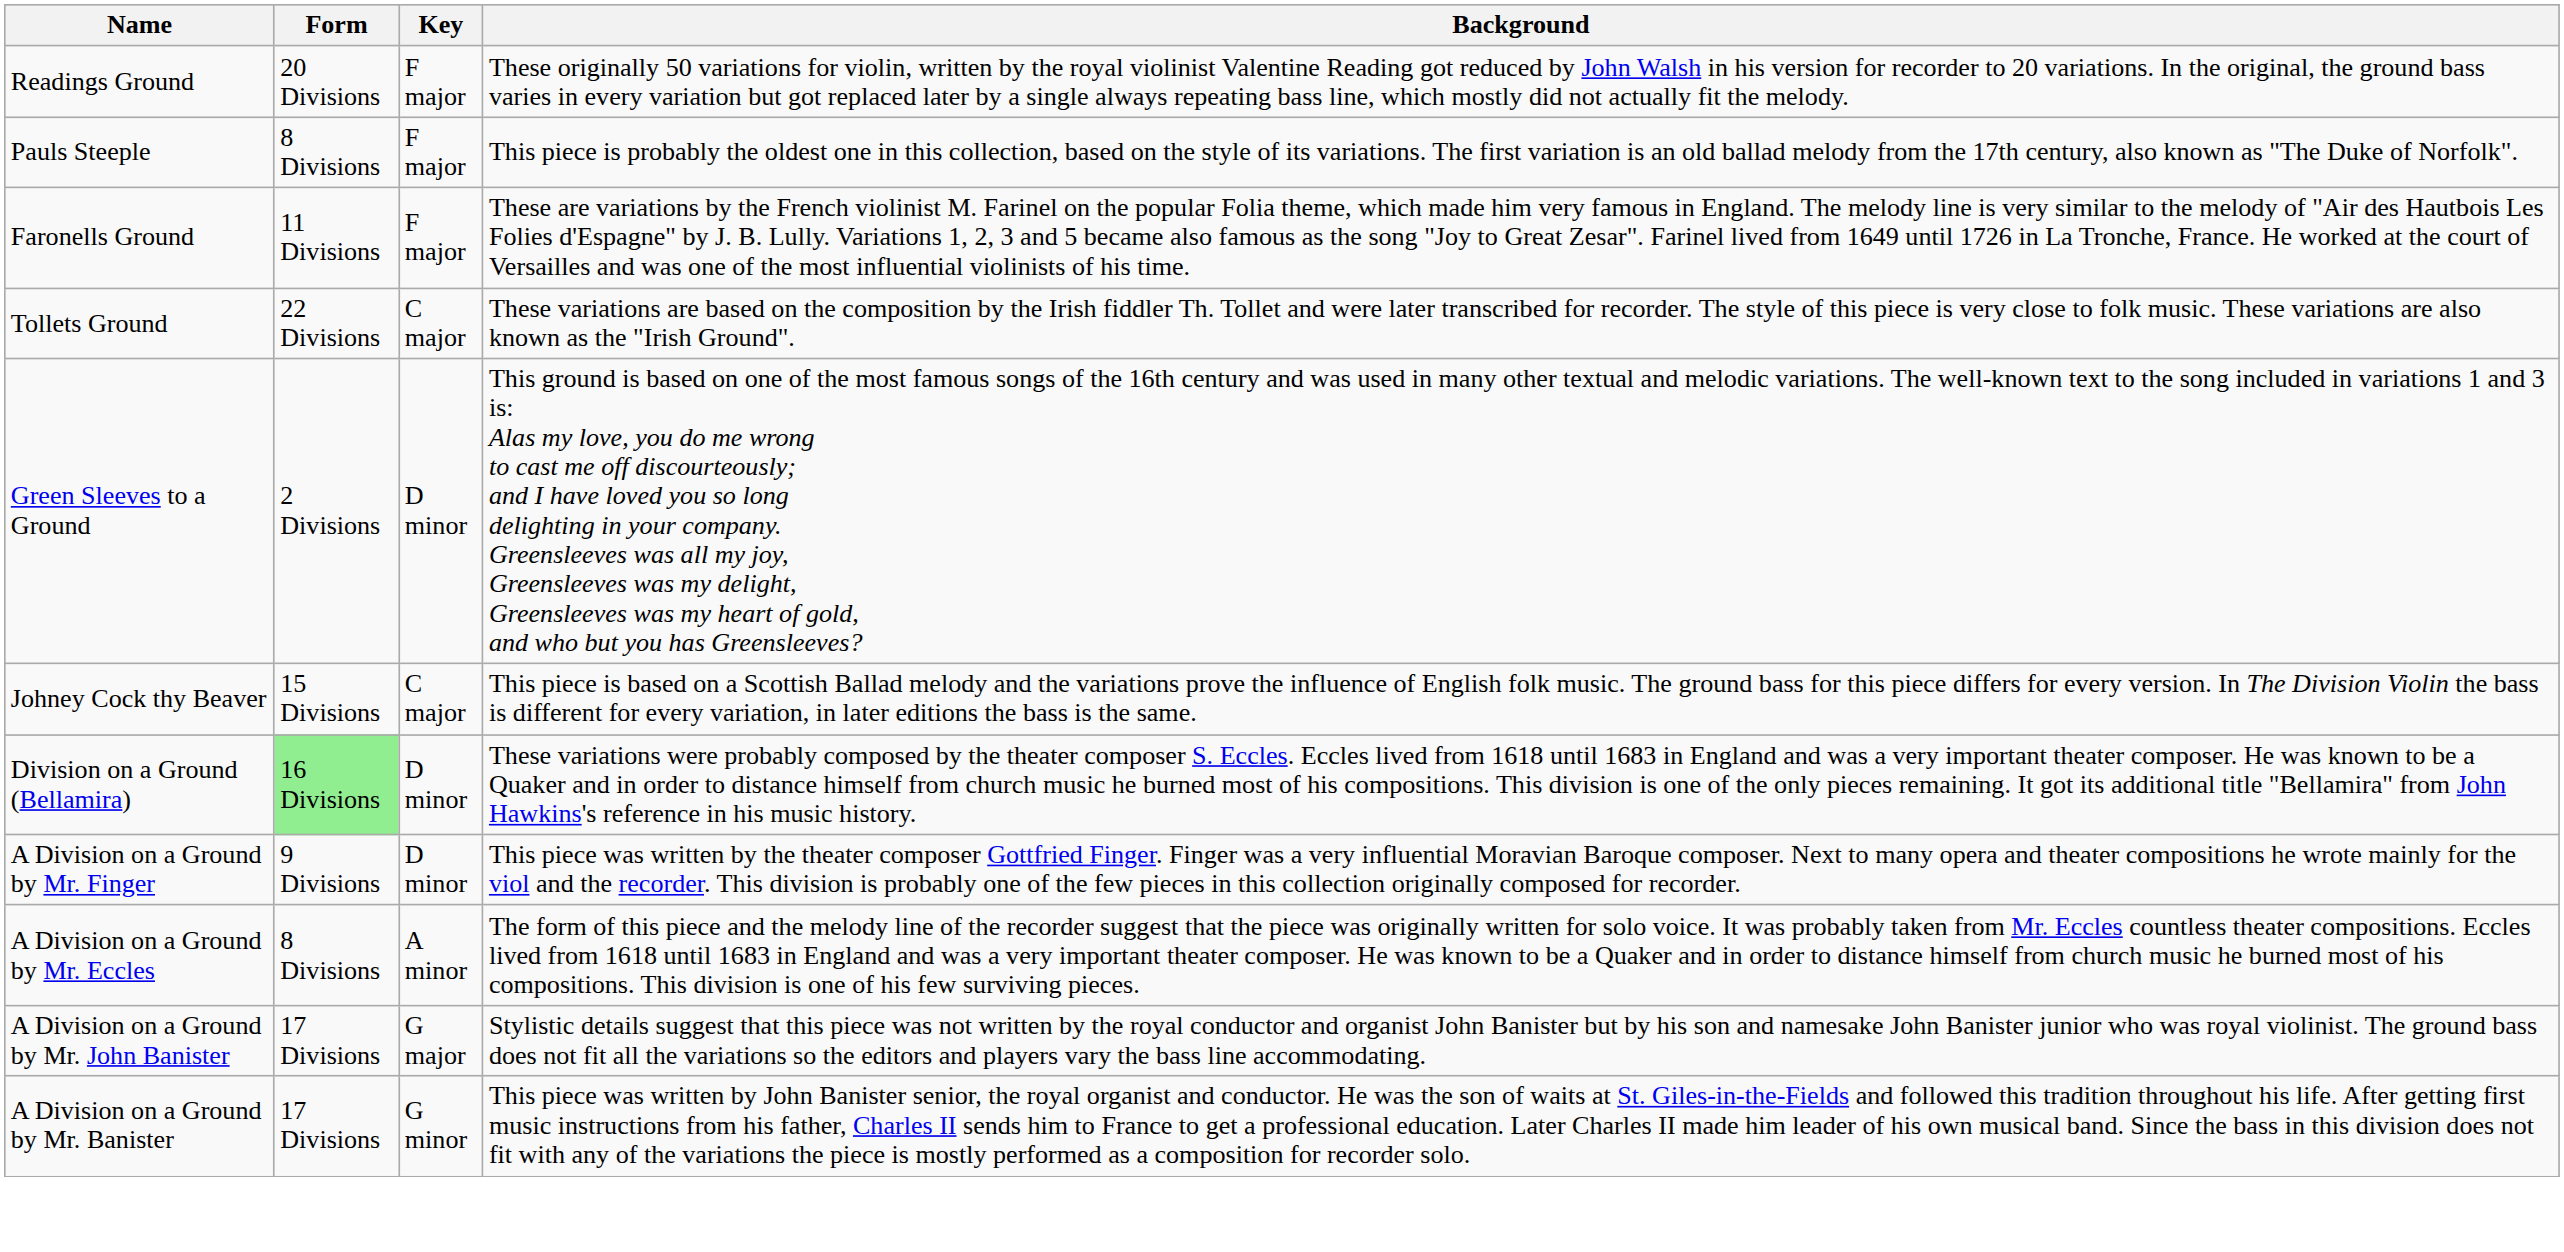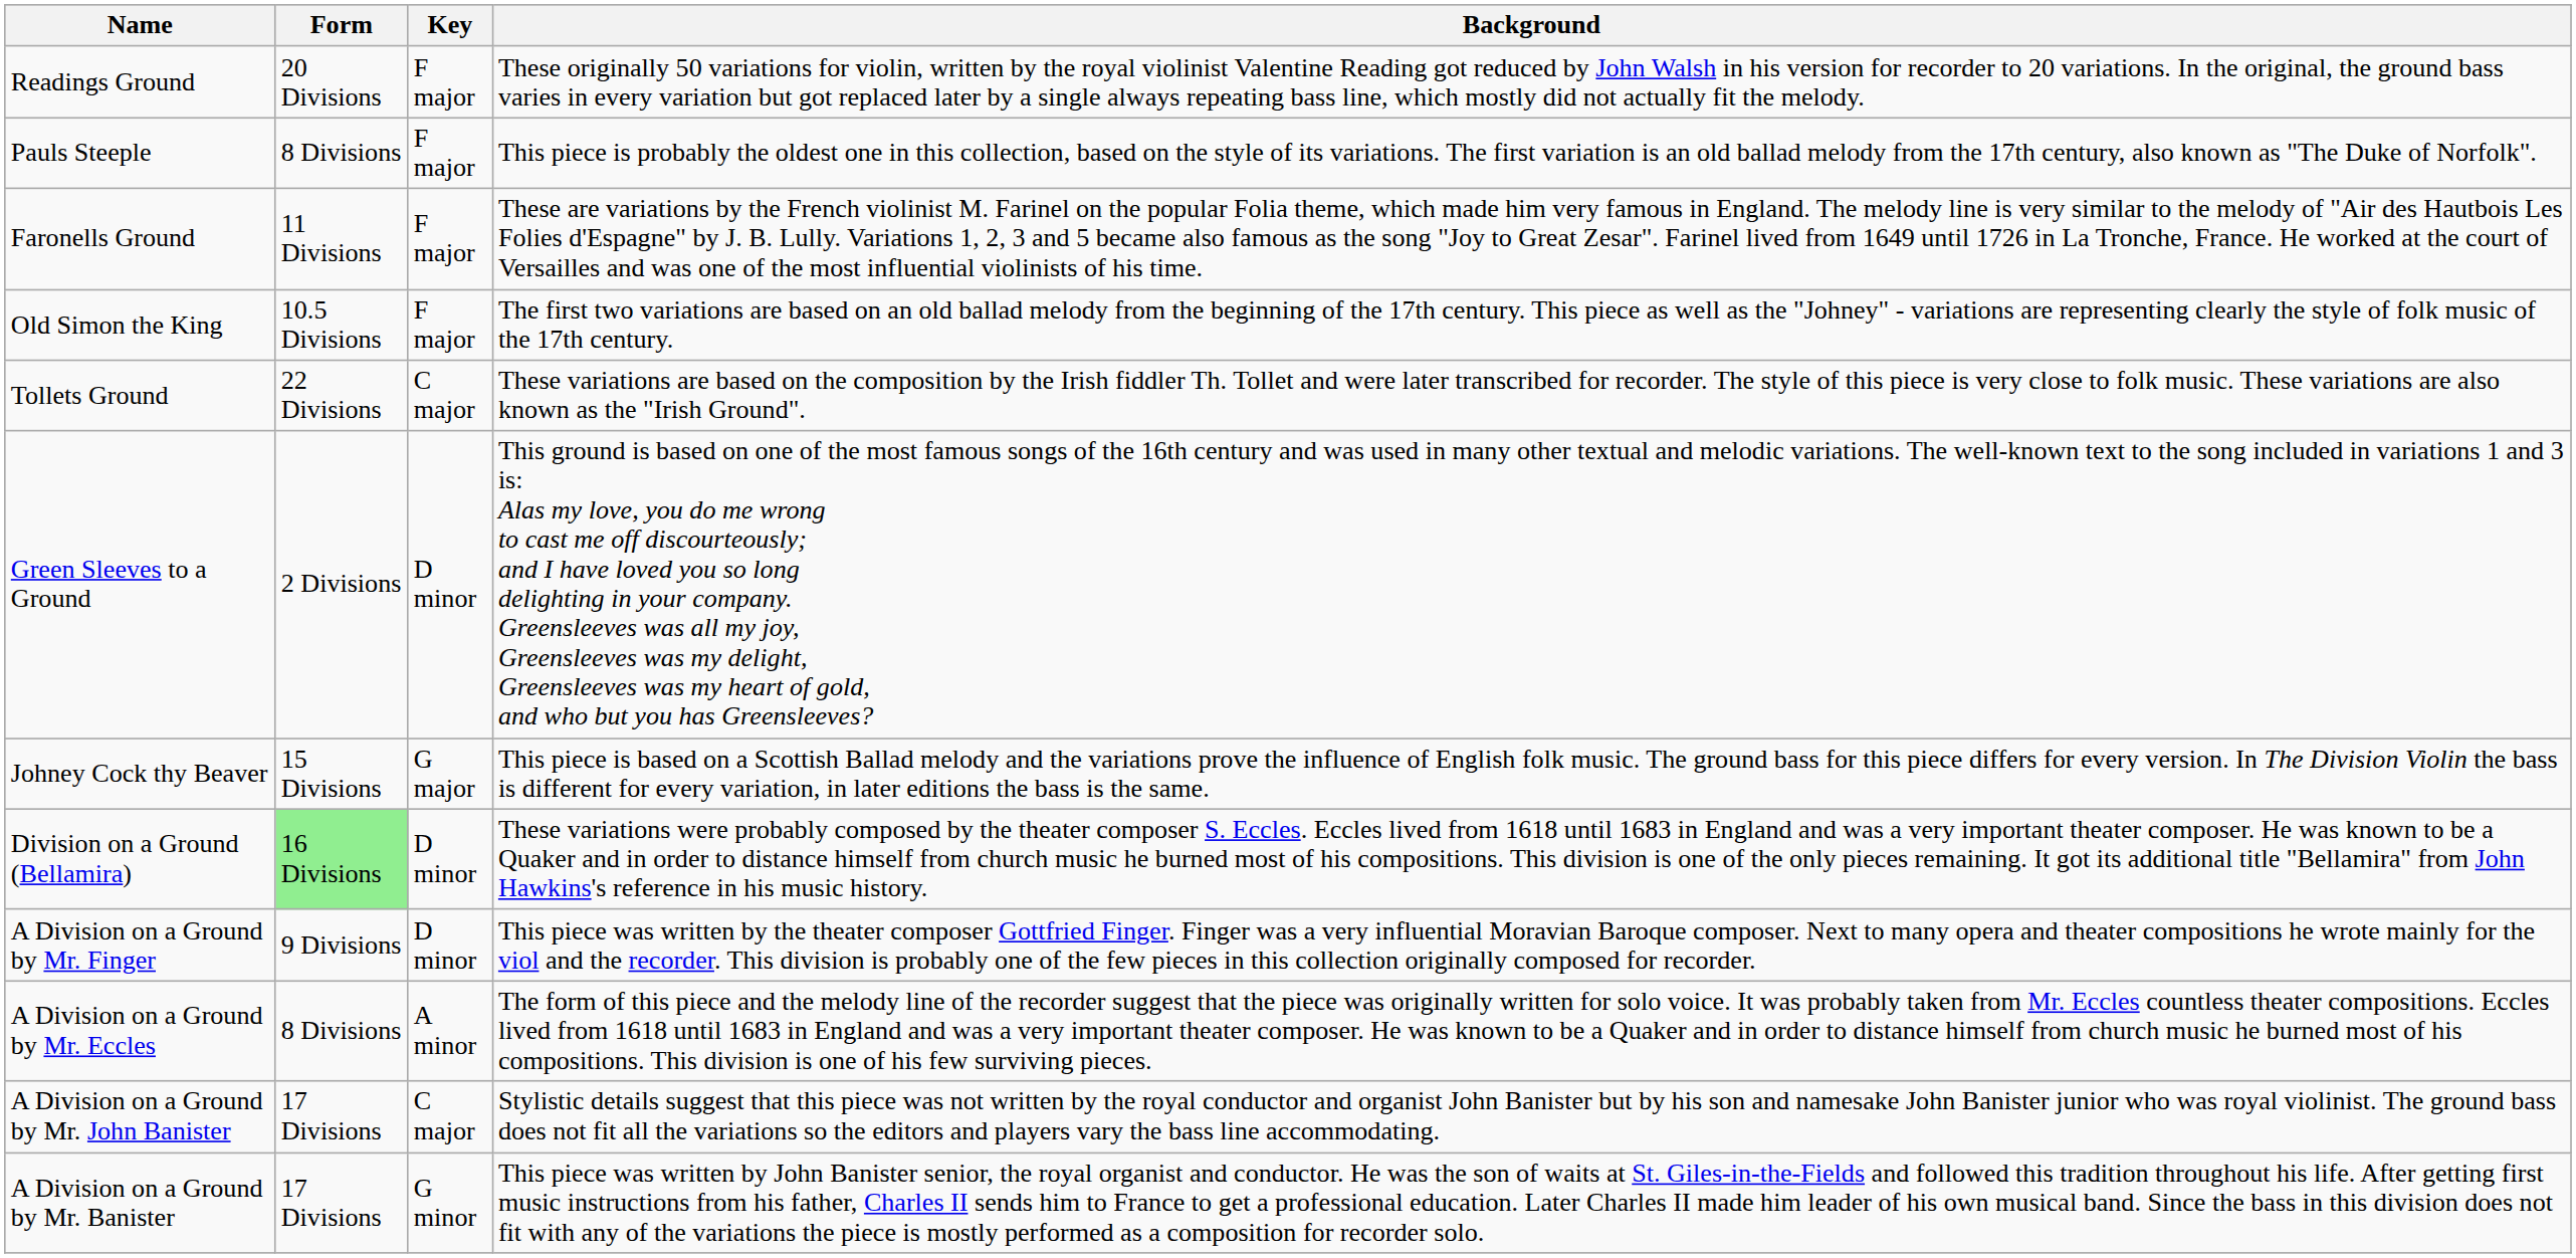+ row: Old Simon the King | 10.5 Divisions | F major | The first two variations are based on an old ballad melody from the beginning of the 17th century. This piece as well as the "Johney" - variations are representing clearly the style of folk music of the 17th century.
Johney Cock thy Beaver | Key: C major -> G major
A Division on a Ground by Mr. John Banister | Key: G major -> C major
